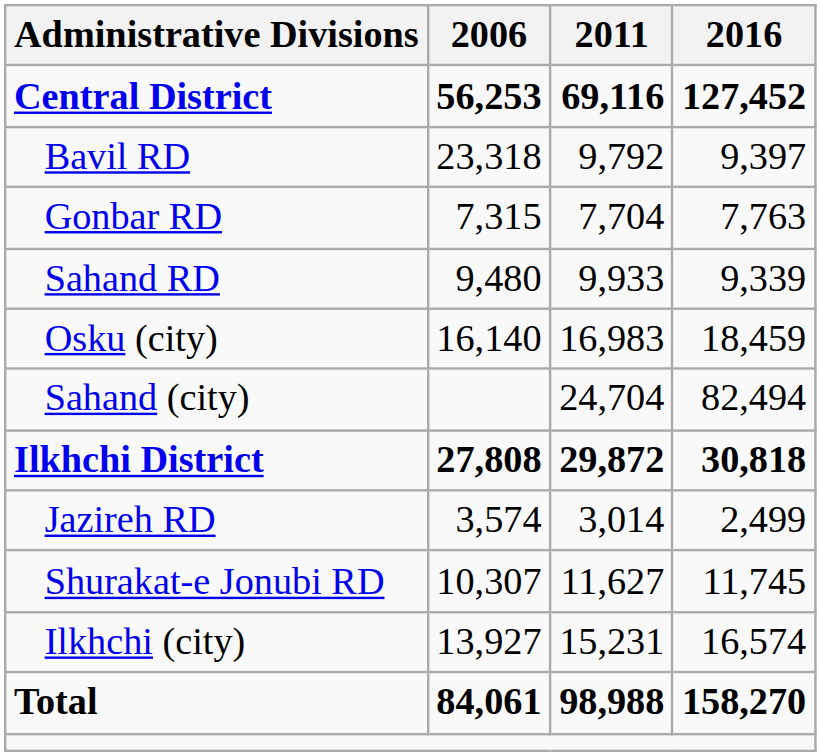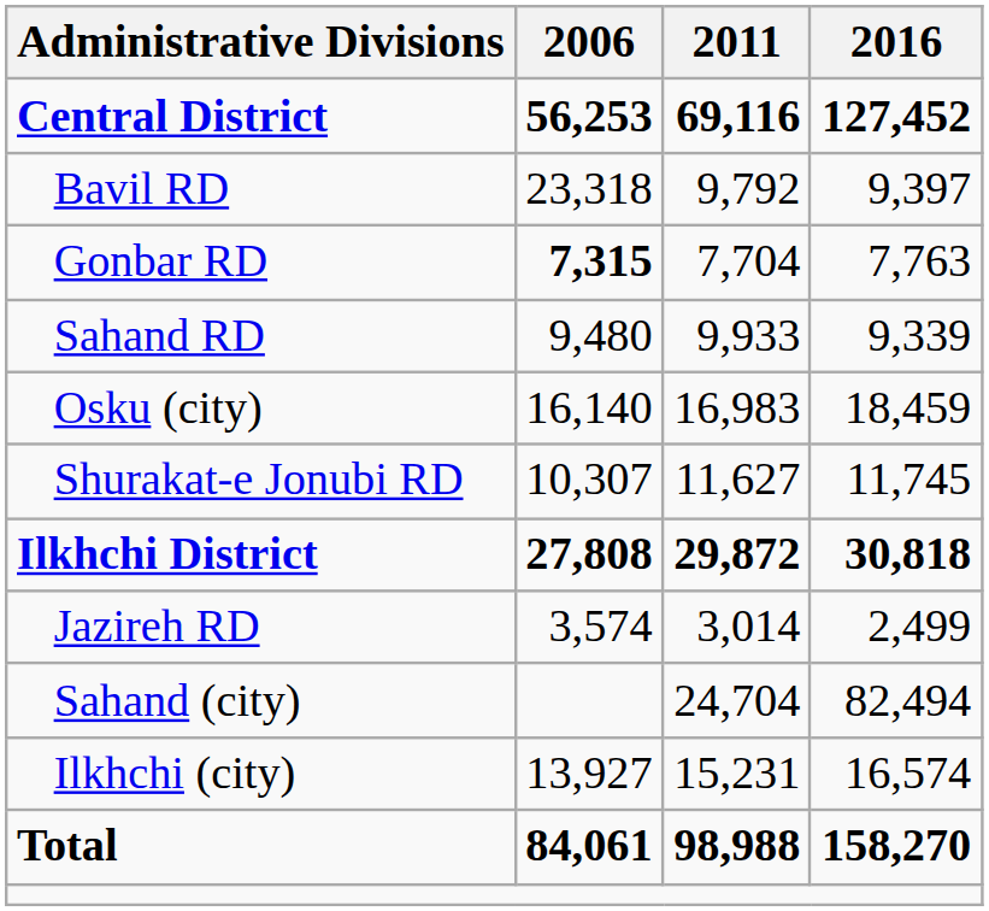Gonbar RD | 2006: normal -> bold
rows swapped: Sahand (city) <-> Shurakat-e Jonubi RD
